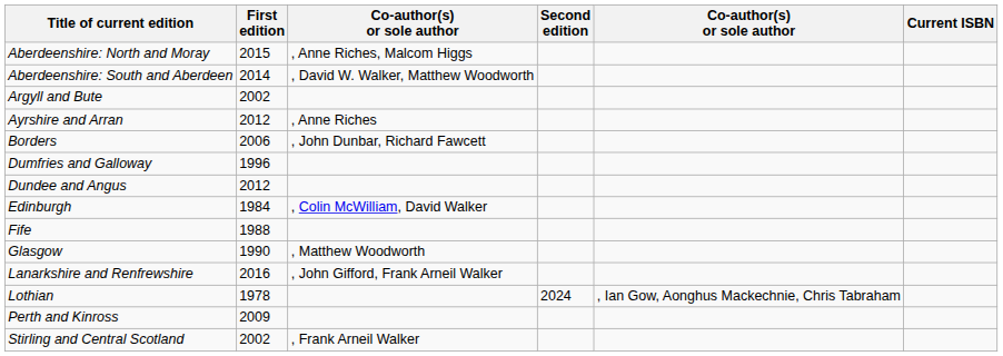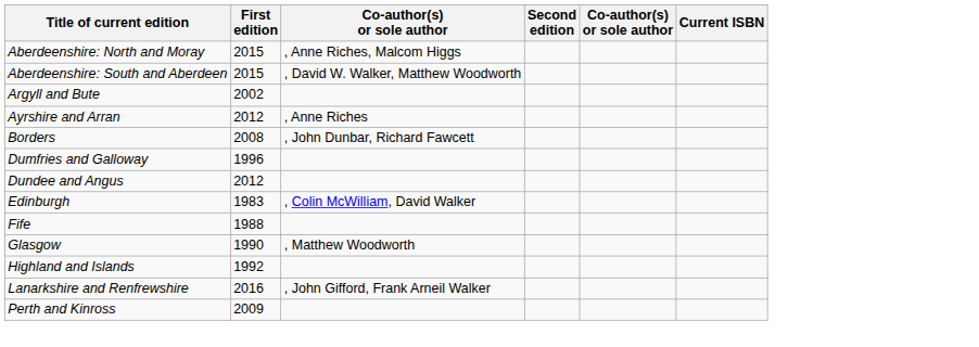Aberdeenshire: South and Aberdeen | First edition: 2014 -> 2015
Borders | First edition: 2006 -> 2008
Edinburgh | First edition: 1984 -> 1983
+ row: Highland and Islands | 1992
- row: Lothian | 1978 | 2024 | , Ian Gow, Aonghus Mackechnie, Chris Tabraham
- row: Stirling and Central Scotland | 2002 | , Frank Arneil Walker
